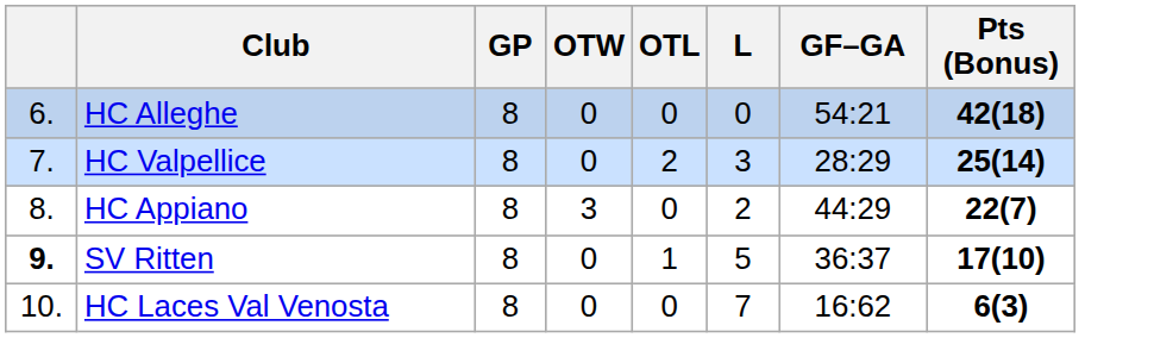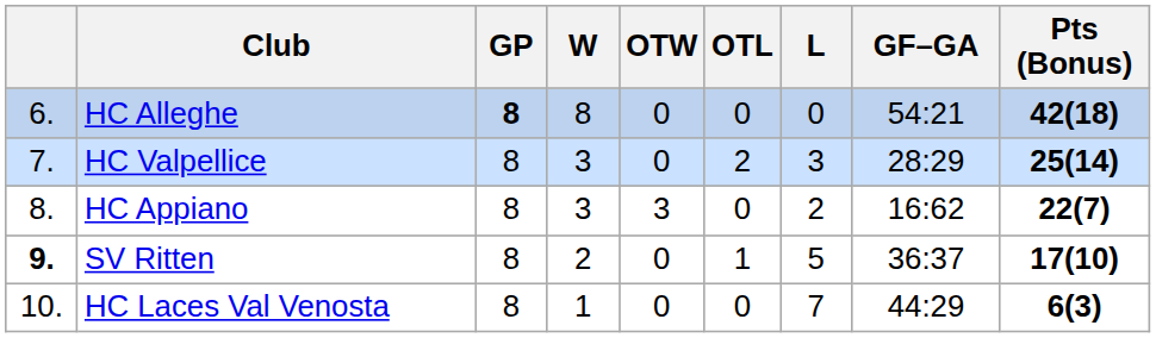+ column: W | 8 | 3 | 3 | 2 | 1
HC Alleghe | GP: normal -> bold
HC Appiano | GF–GA: 44:29 -> 16:62
HC Laces Val Venosta | GF–GA: 16:62 -> 44:29
